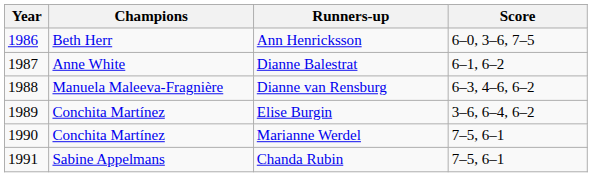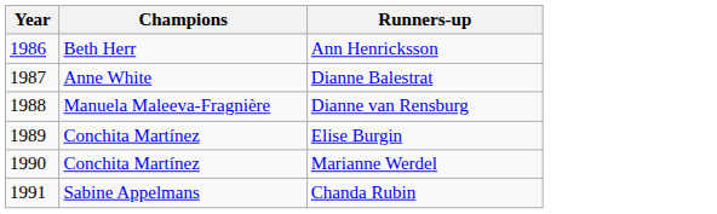- column: Score | 6–0, 3–6, 7–5 | 6–1, 6–2 | 6–3, 4–6, 6–2 | 3–6, 6–4, 6–2 | 7–5, 6–1 | 7–5, 6–1
